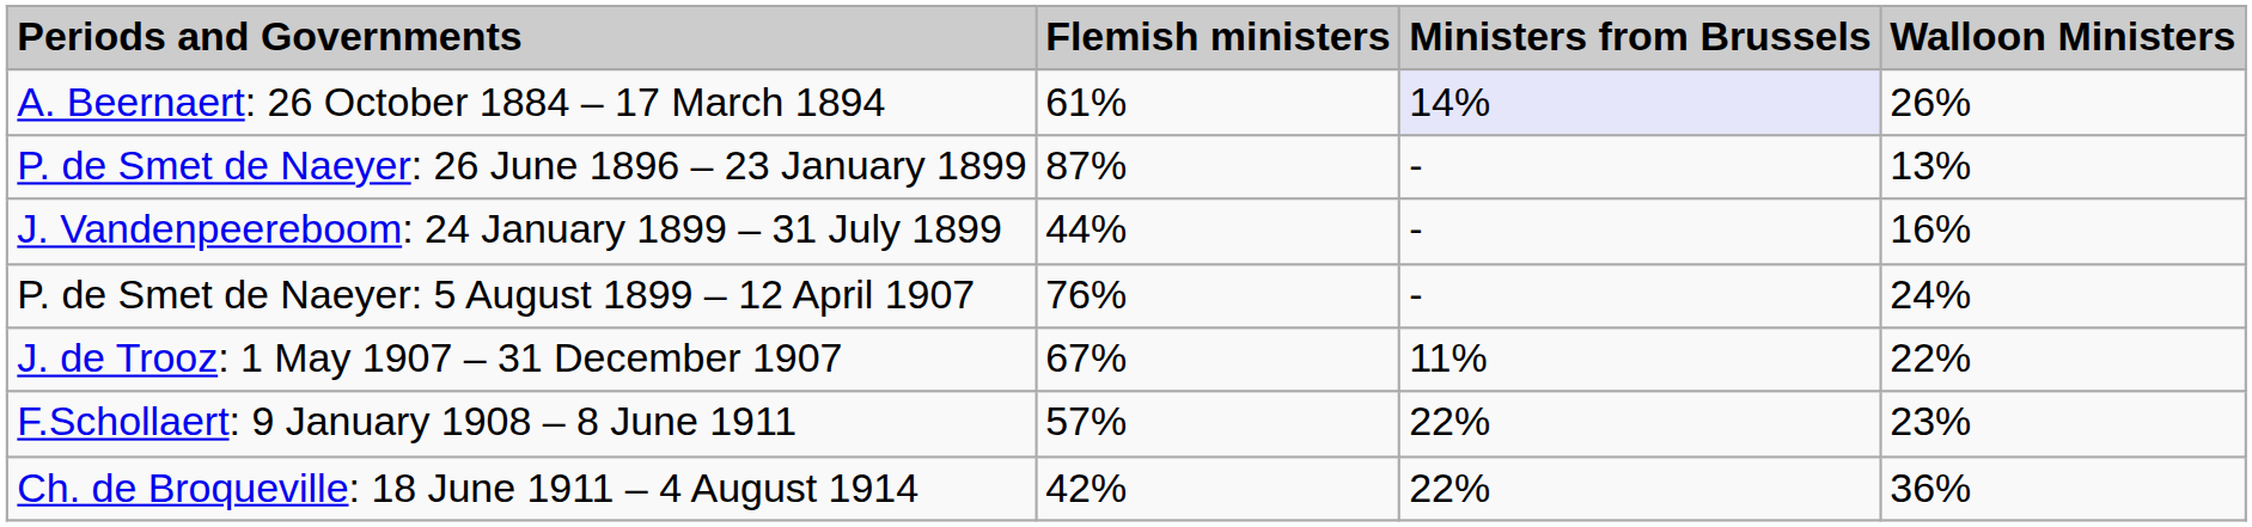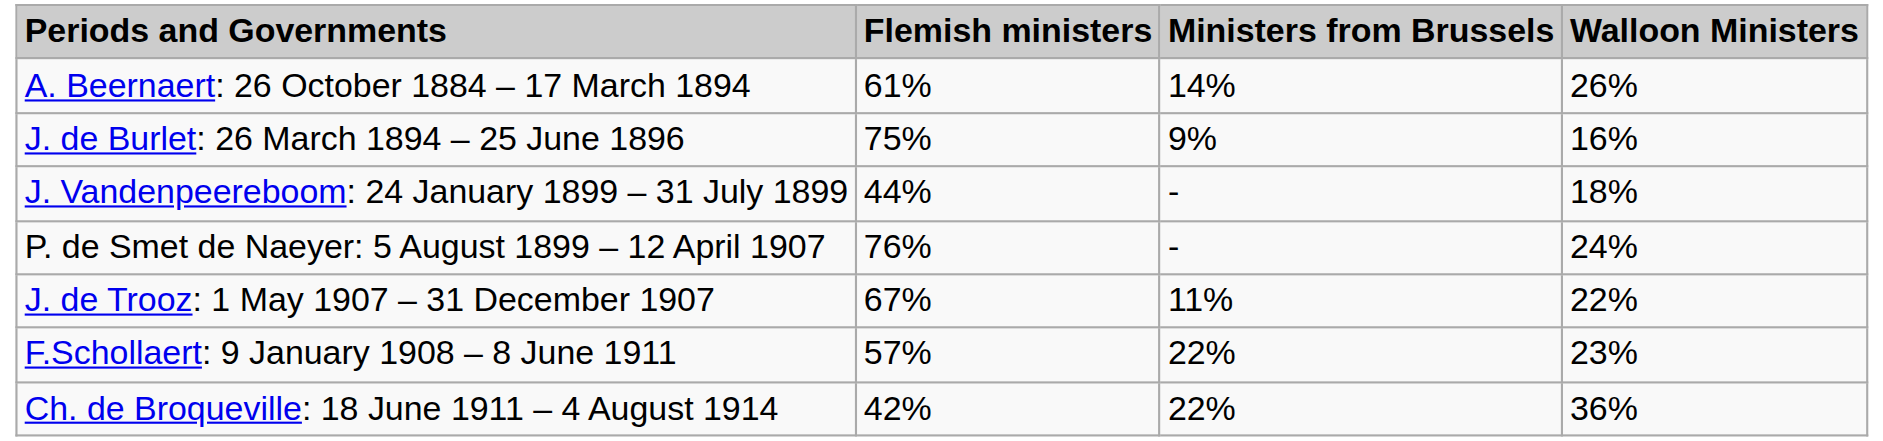A. Beernaert: 26 October 1884 – 17 March 1894 | Ministers from Brussels: lavender background -> no background
+ row: J. de Burlet: 26 March 1894 – 25 June 1896 | 75% | 9% | 16%
- row: P. de Smet de Naeyer: 26 June 1896 – 23 January 1899 | 87% | - | 13%
J. Vandenpeereboom: 24 January 1899 – 31 July 1899 | Walloon Ministers: 16% -> 18%
